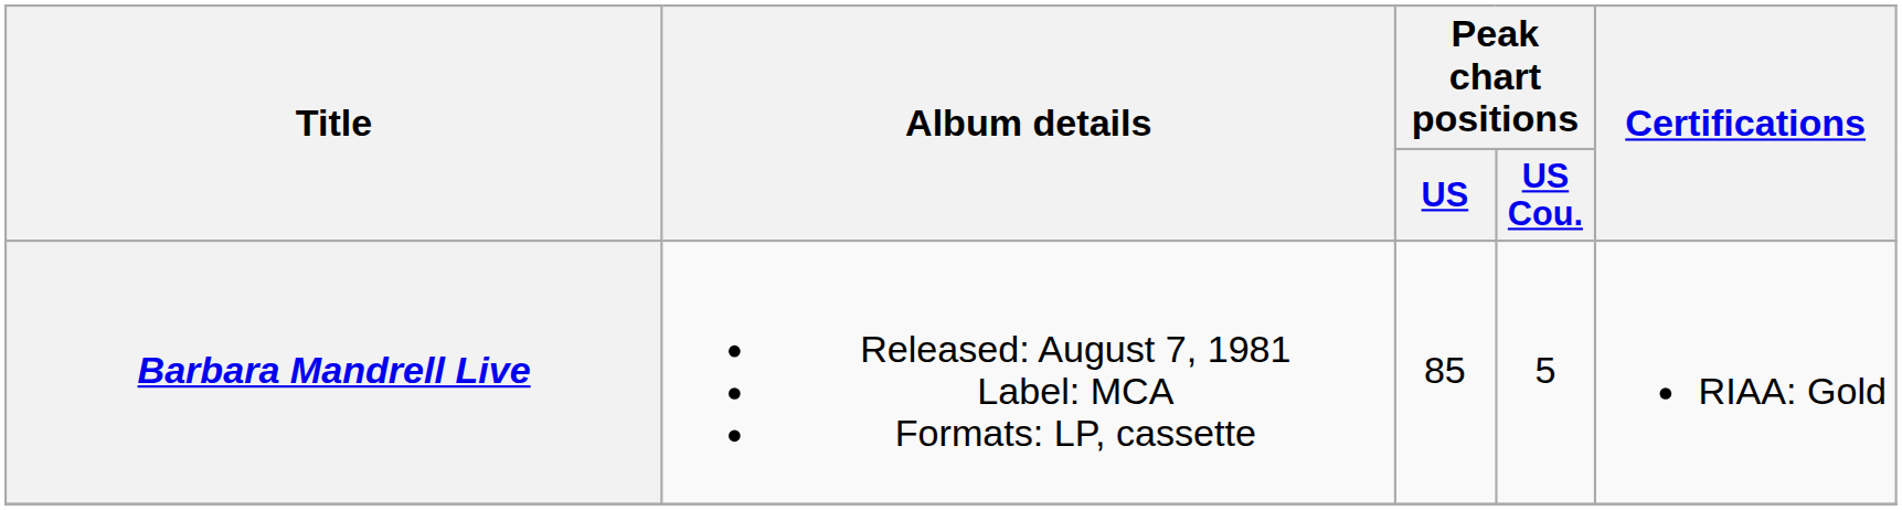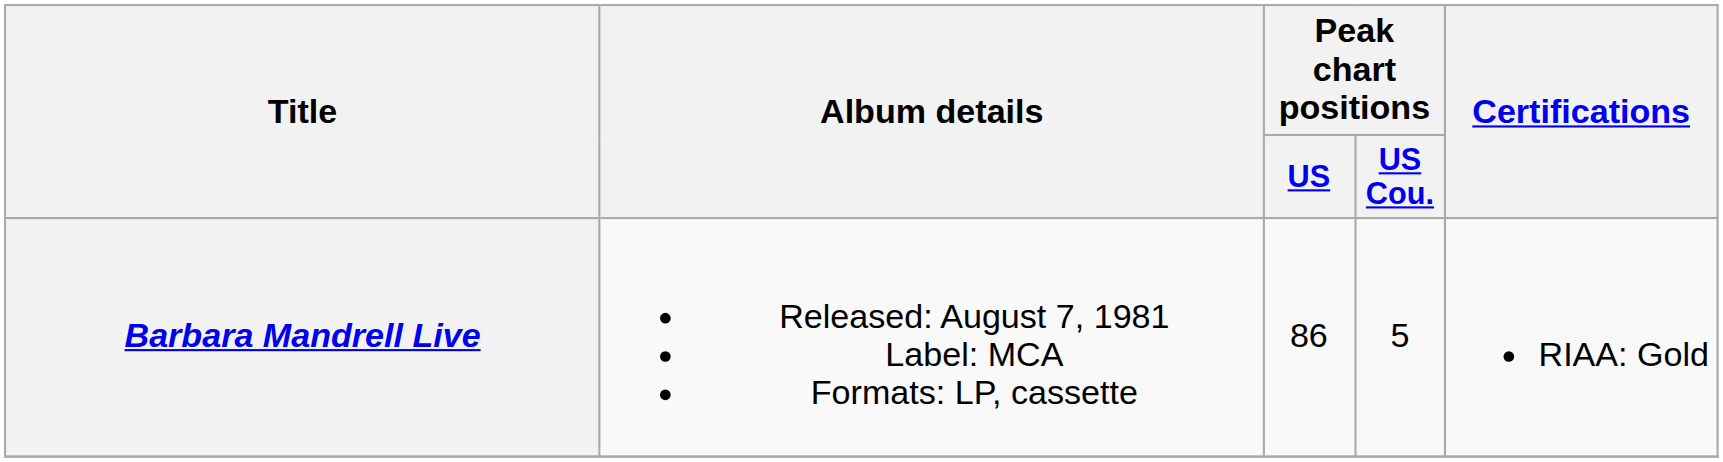Barbara Mandrell Live | Peak chart positions / US: 85 -> 86
